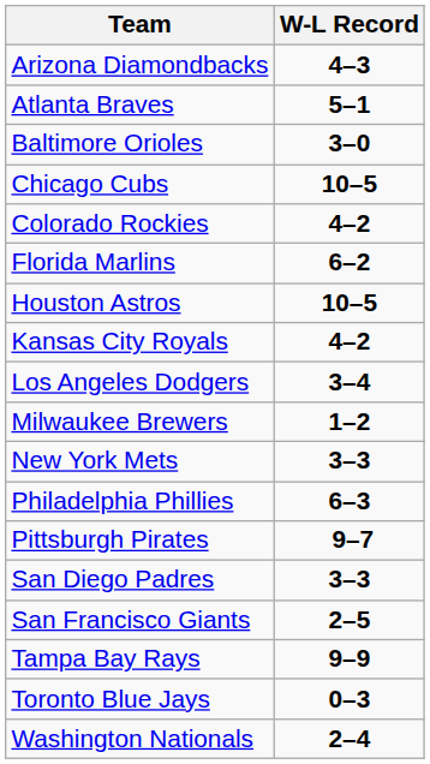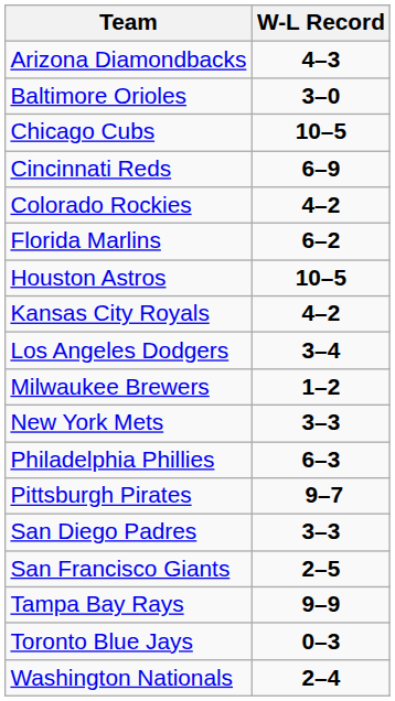- row: Atlanta Braves | 5–1
+ row: Cincinnati Reds | 6–9
